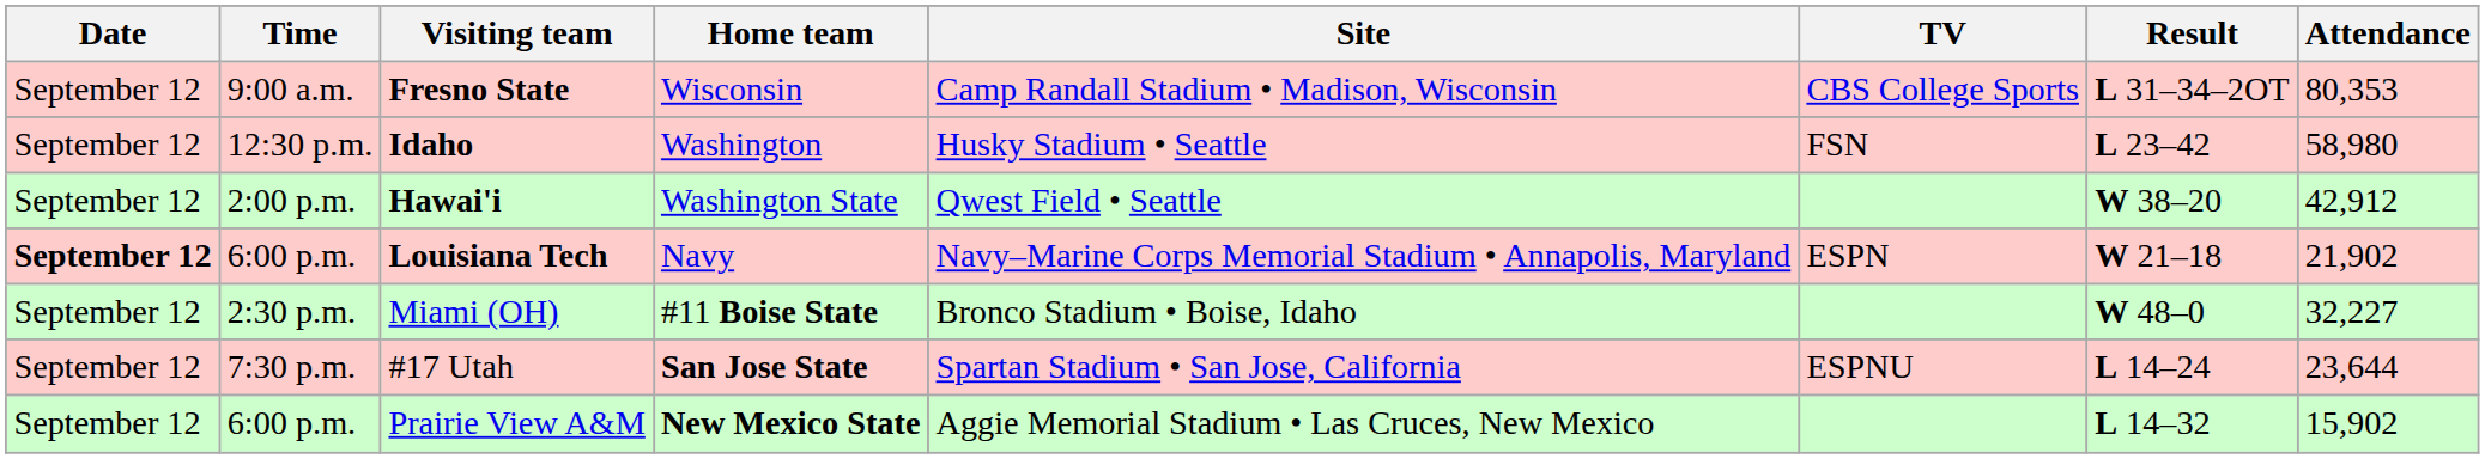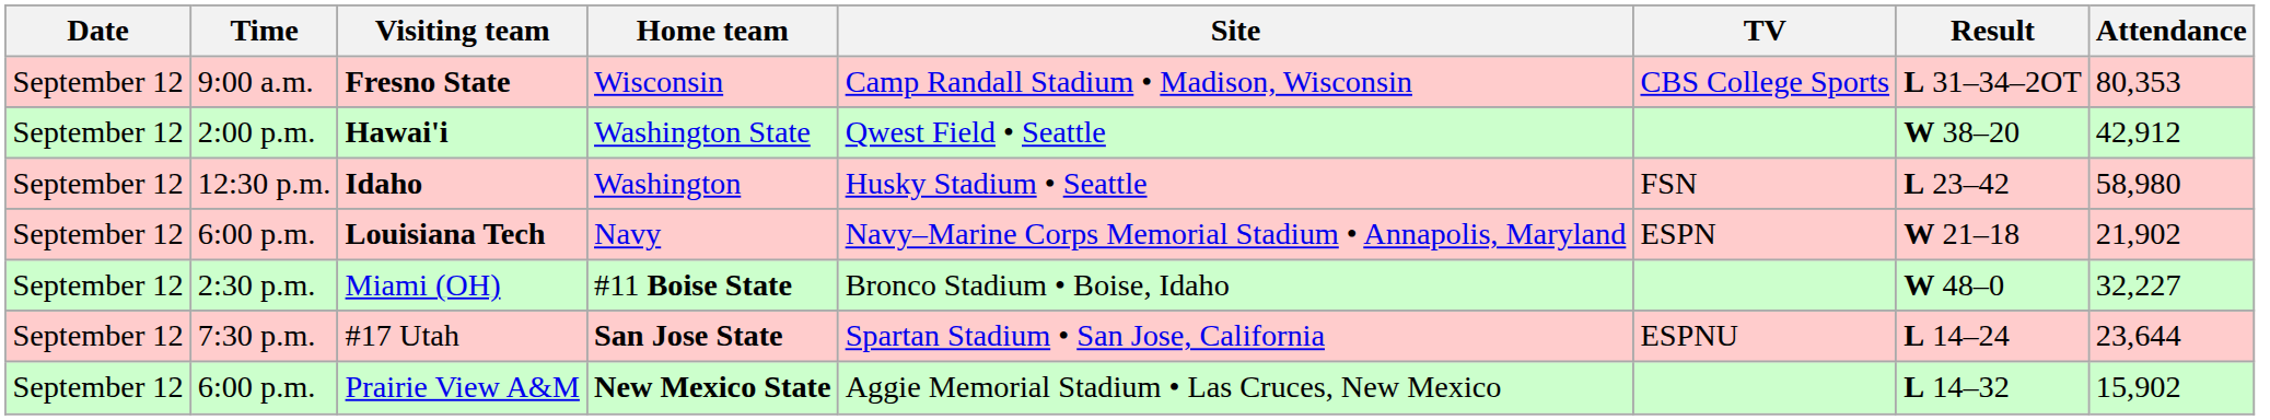rows swapped: Idaho <-> Hawai'i
Louisiana Tech | Date: bold -> normal
